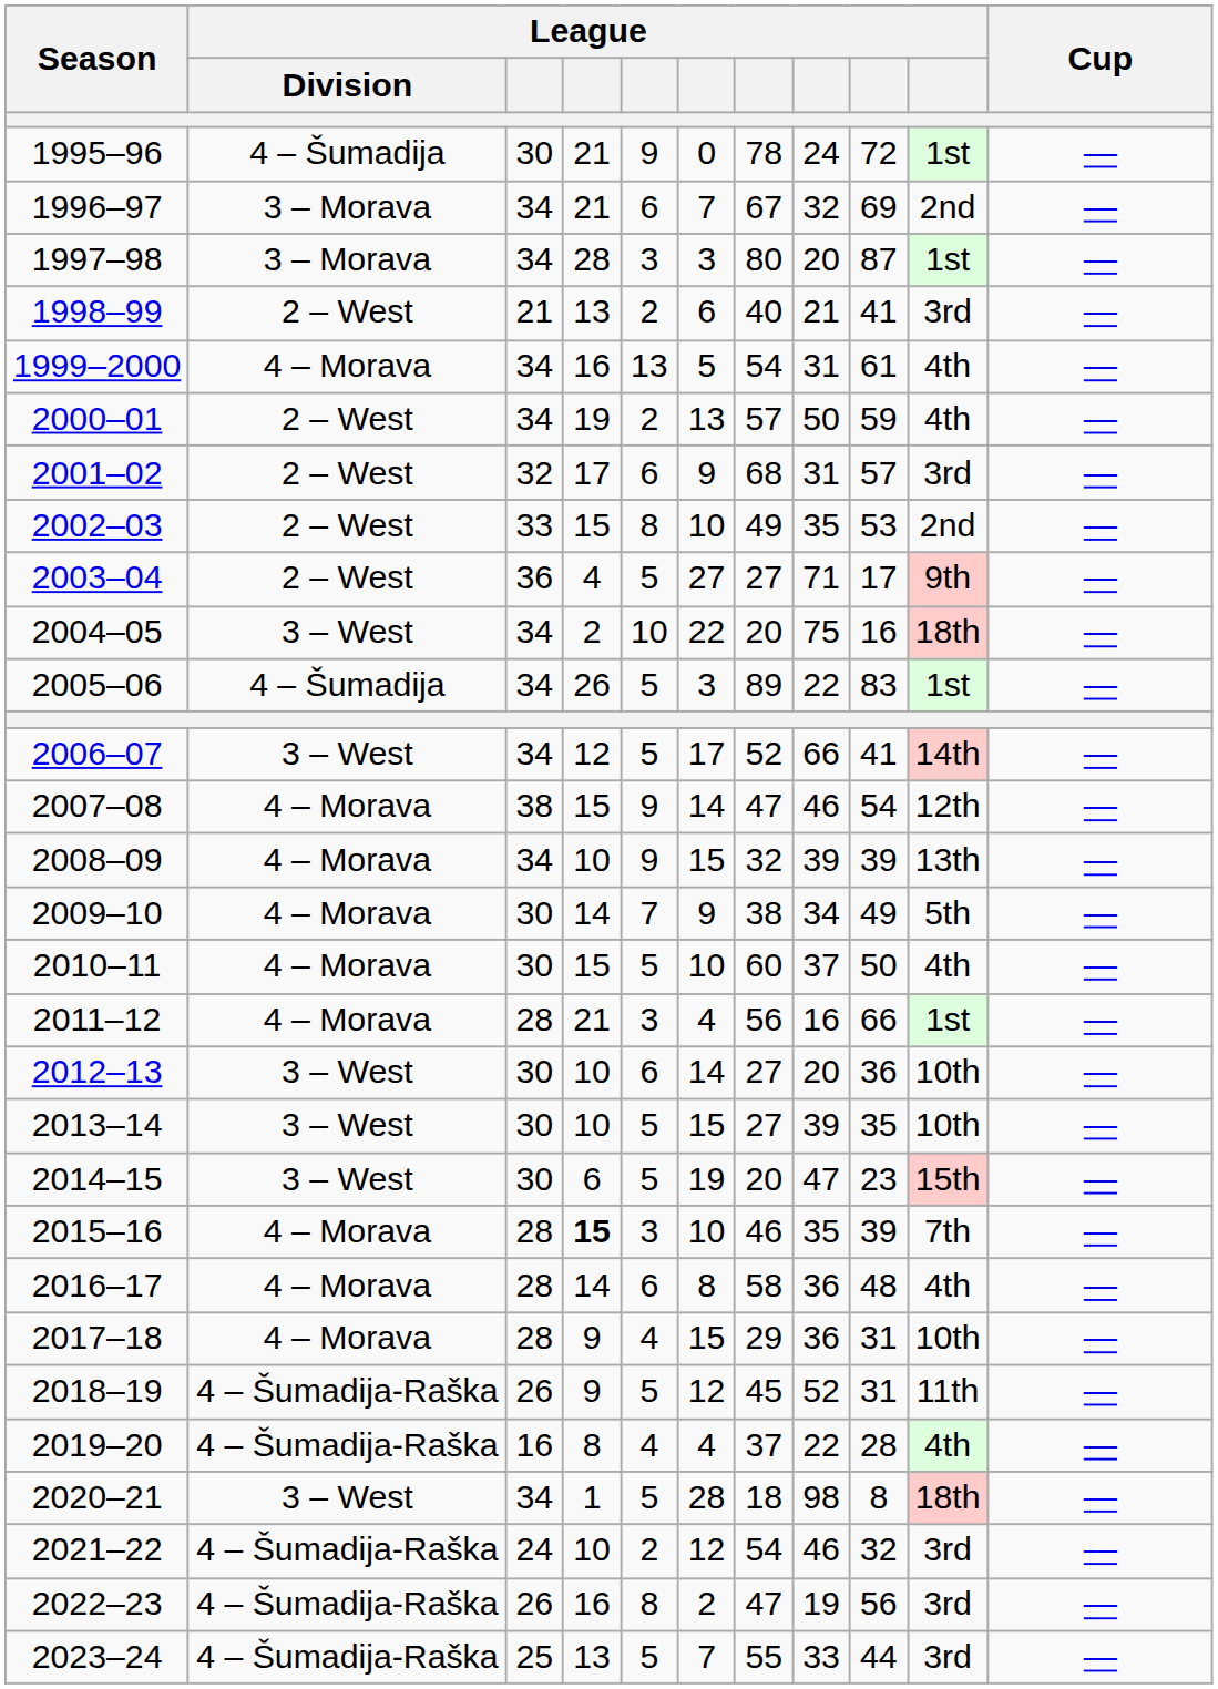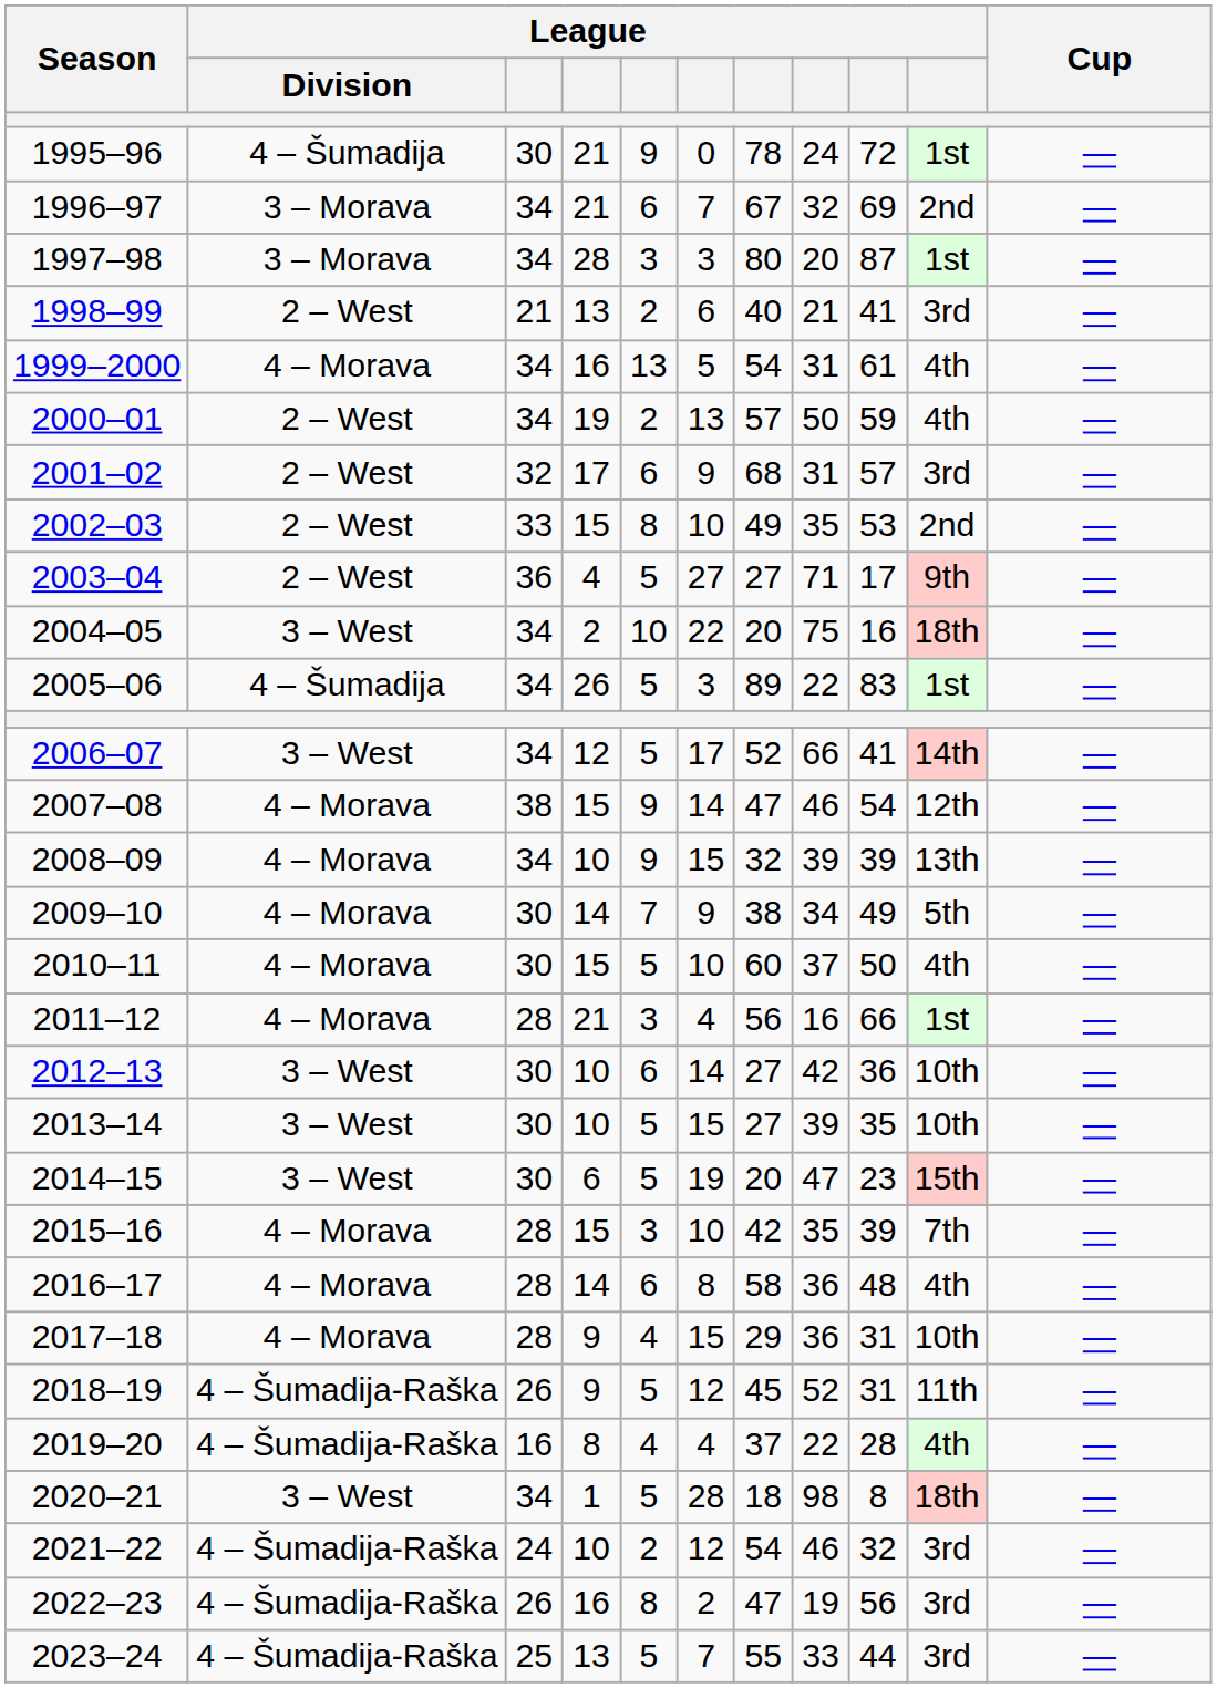2012–13 | column 8: 20 -> 42
2015–16 | column 4: bold -> normal
2015–16 | column 7: 46 -> 42
